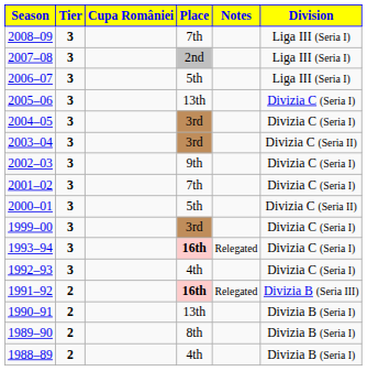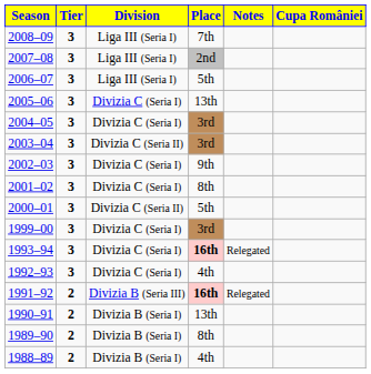columns swapped: Division <-> Cupa României
2001–02 | Place: 7th -> 8th
